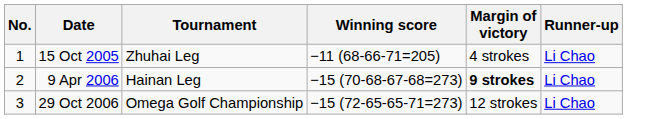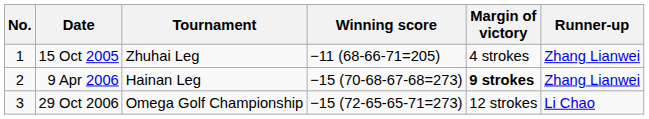15 Oct 2005 | Runner-up: Li Chao -> Zhang Lianwei
9 Apr 2006 | Runner-up: Li Chao -> Zhang Lianwei
